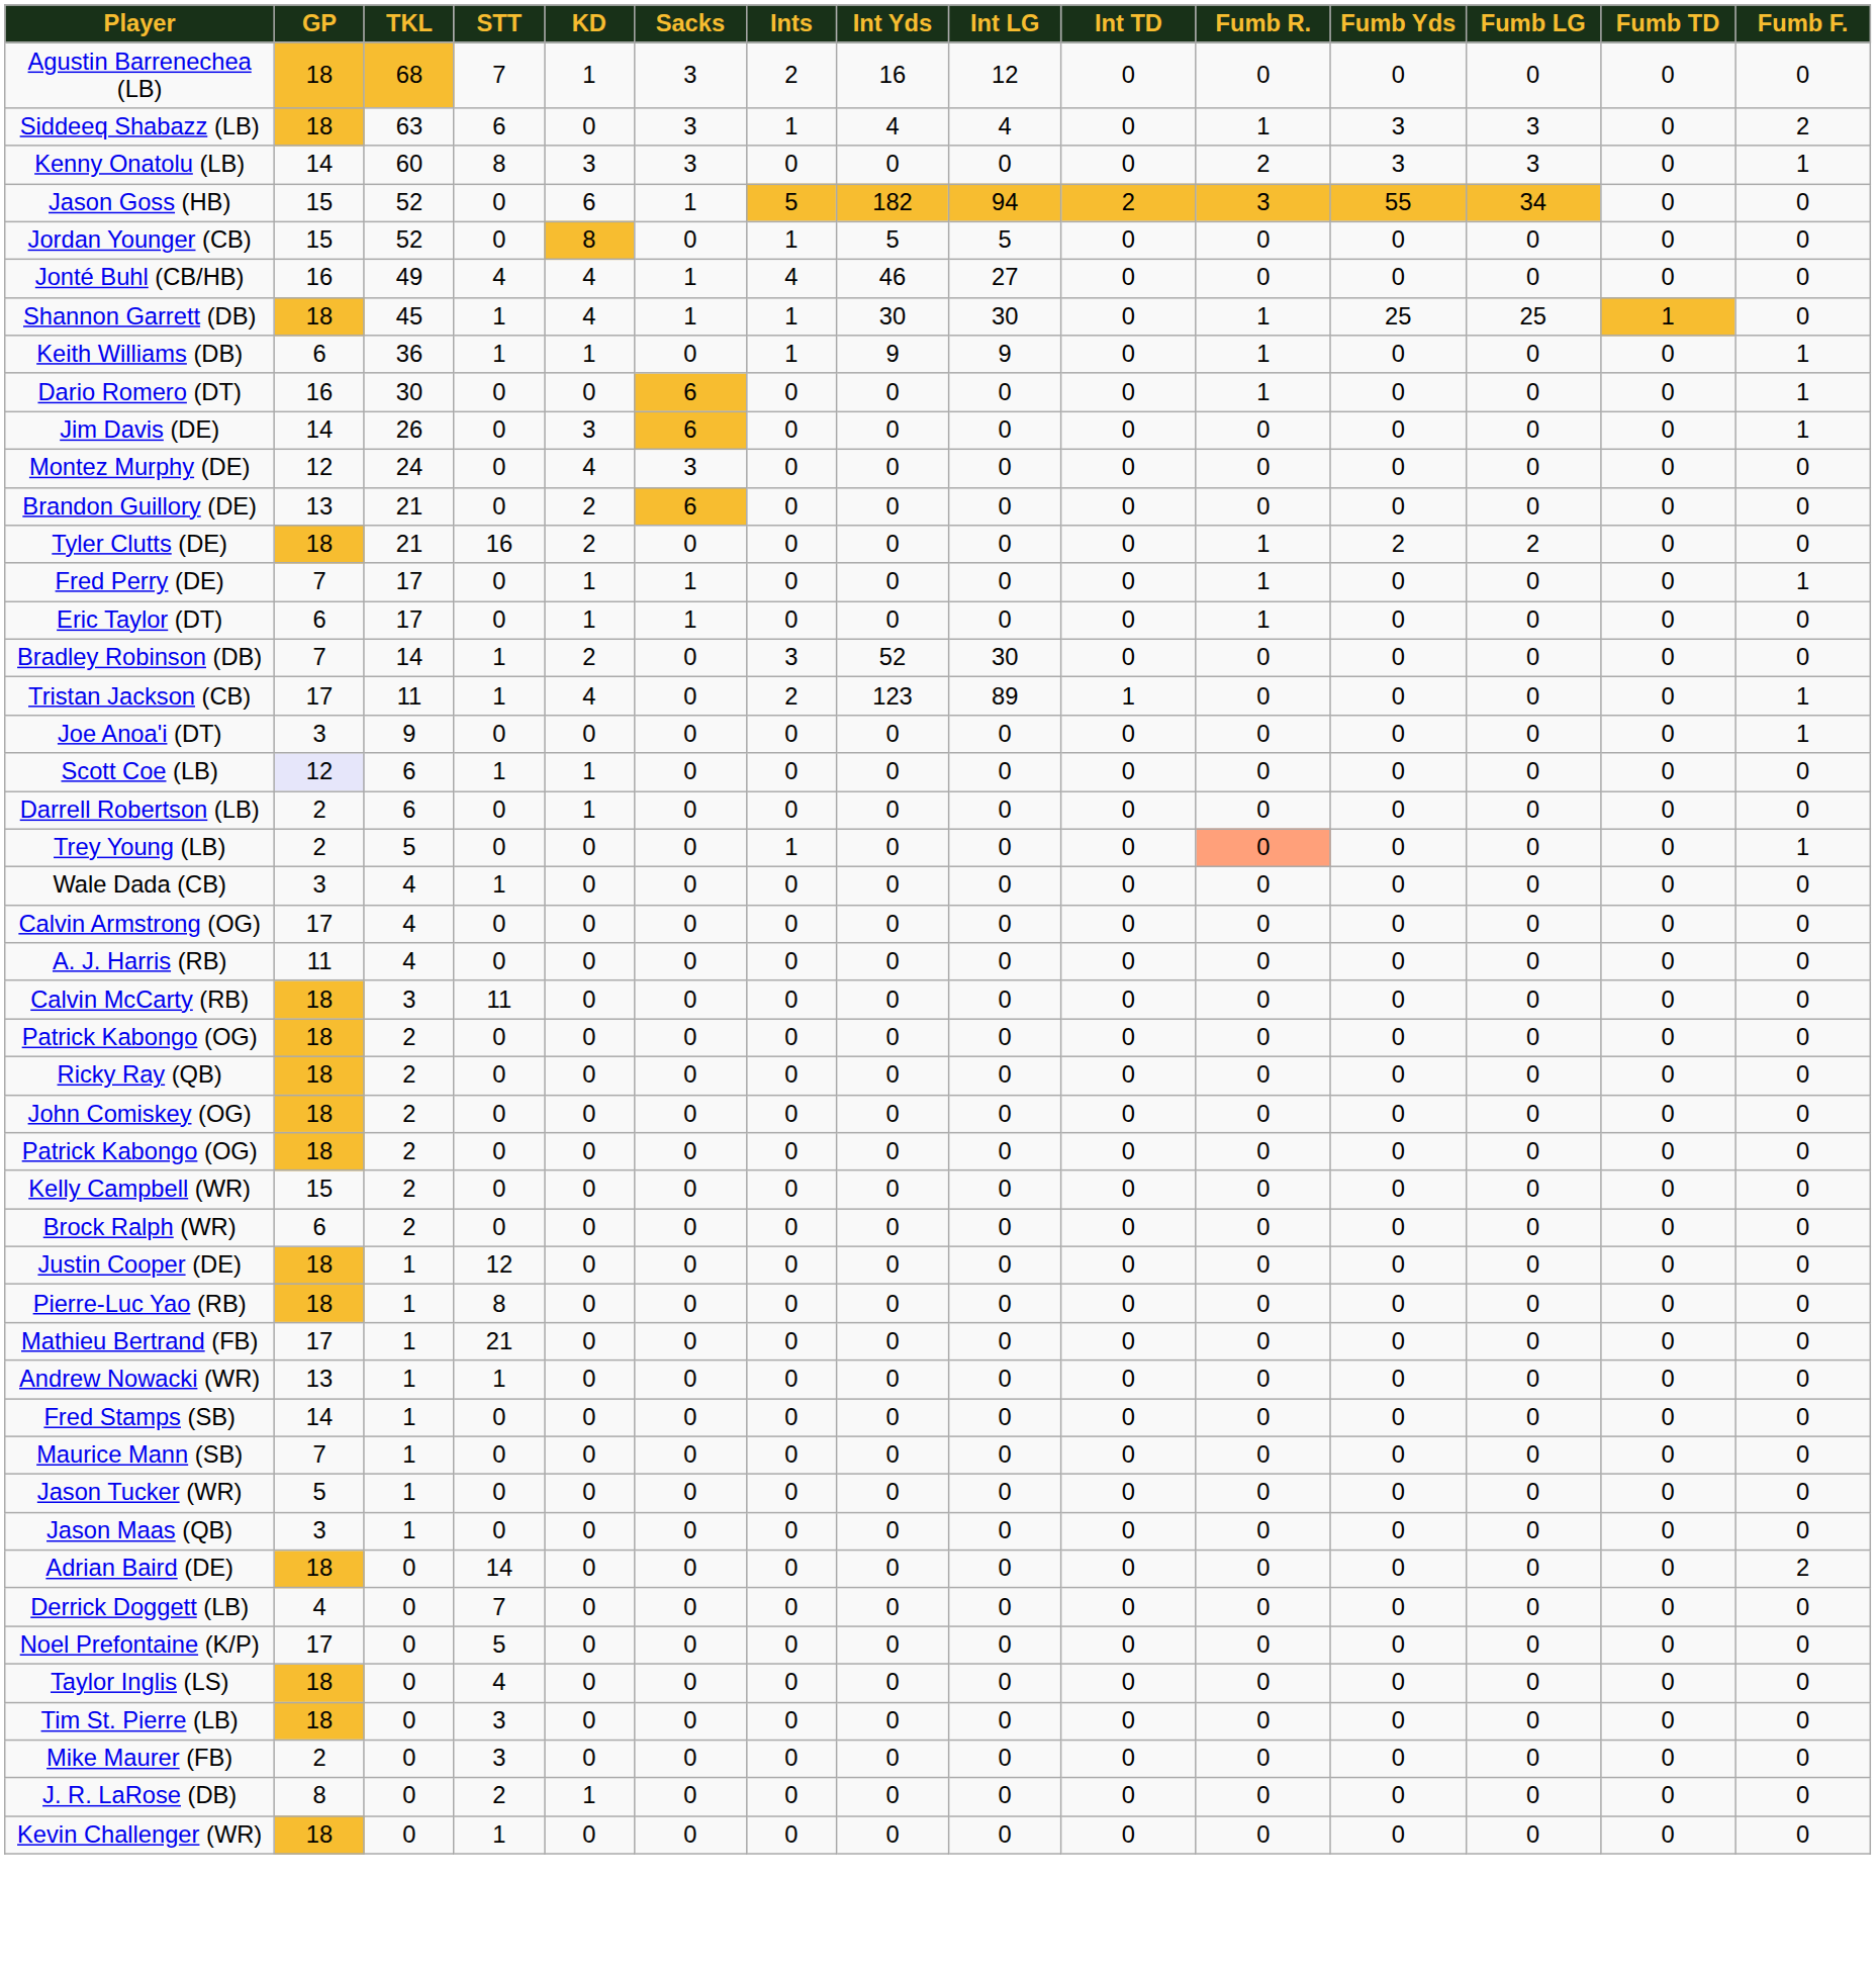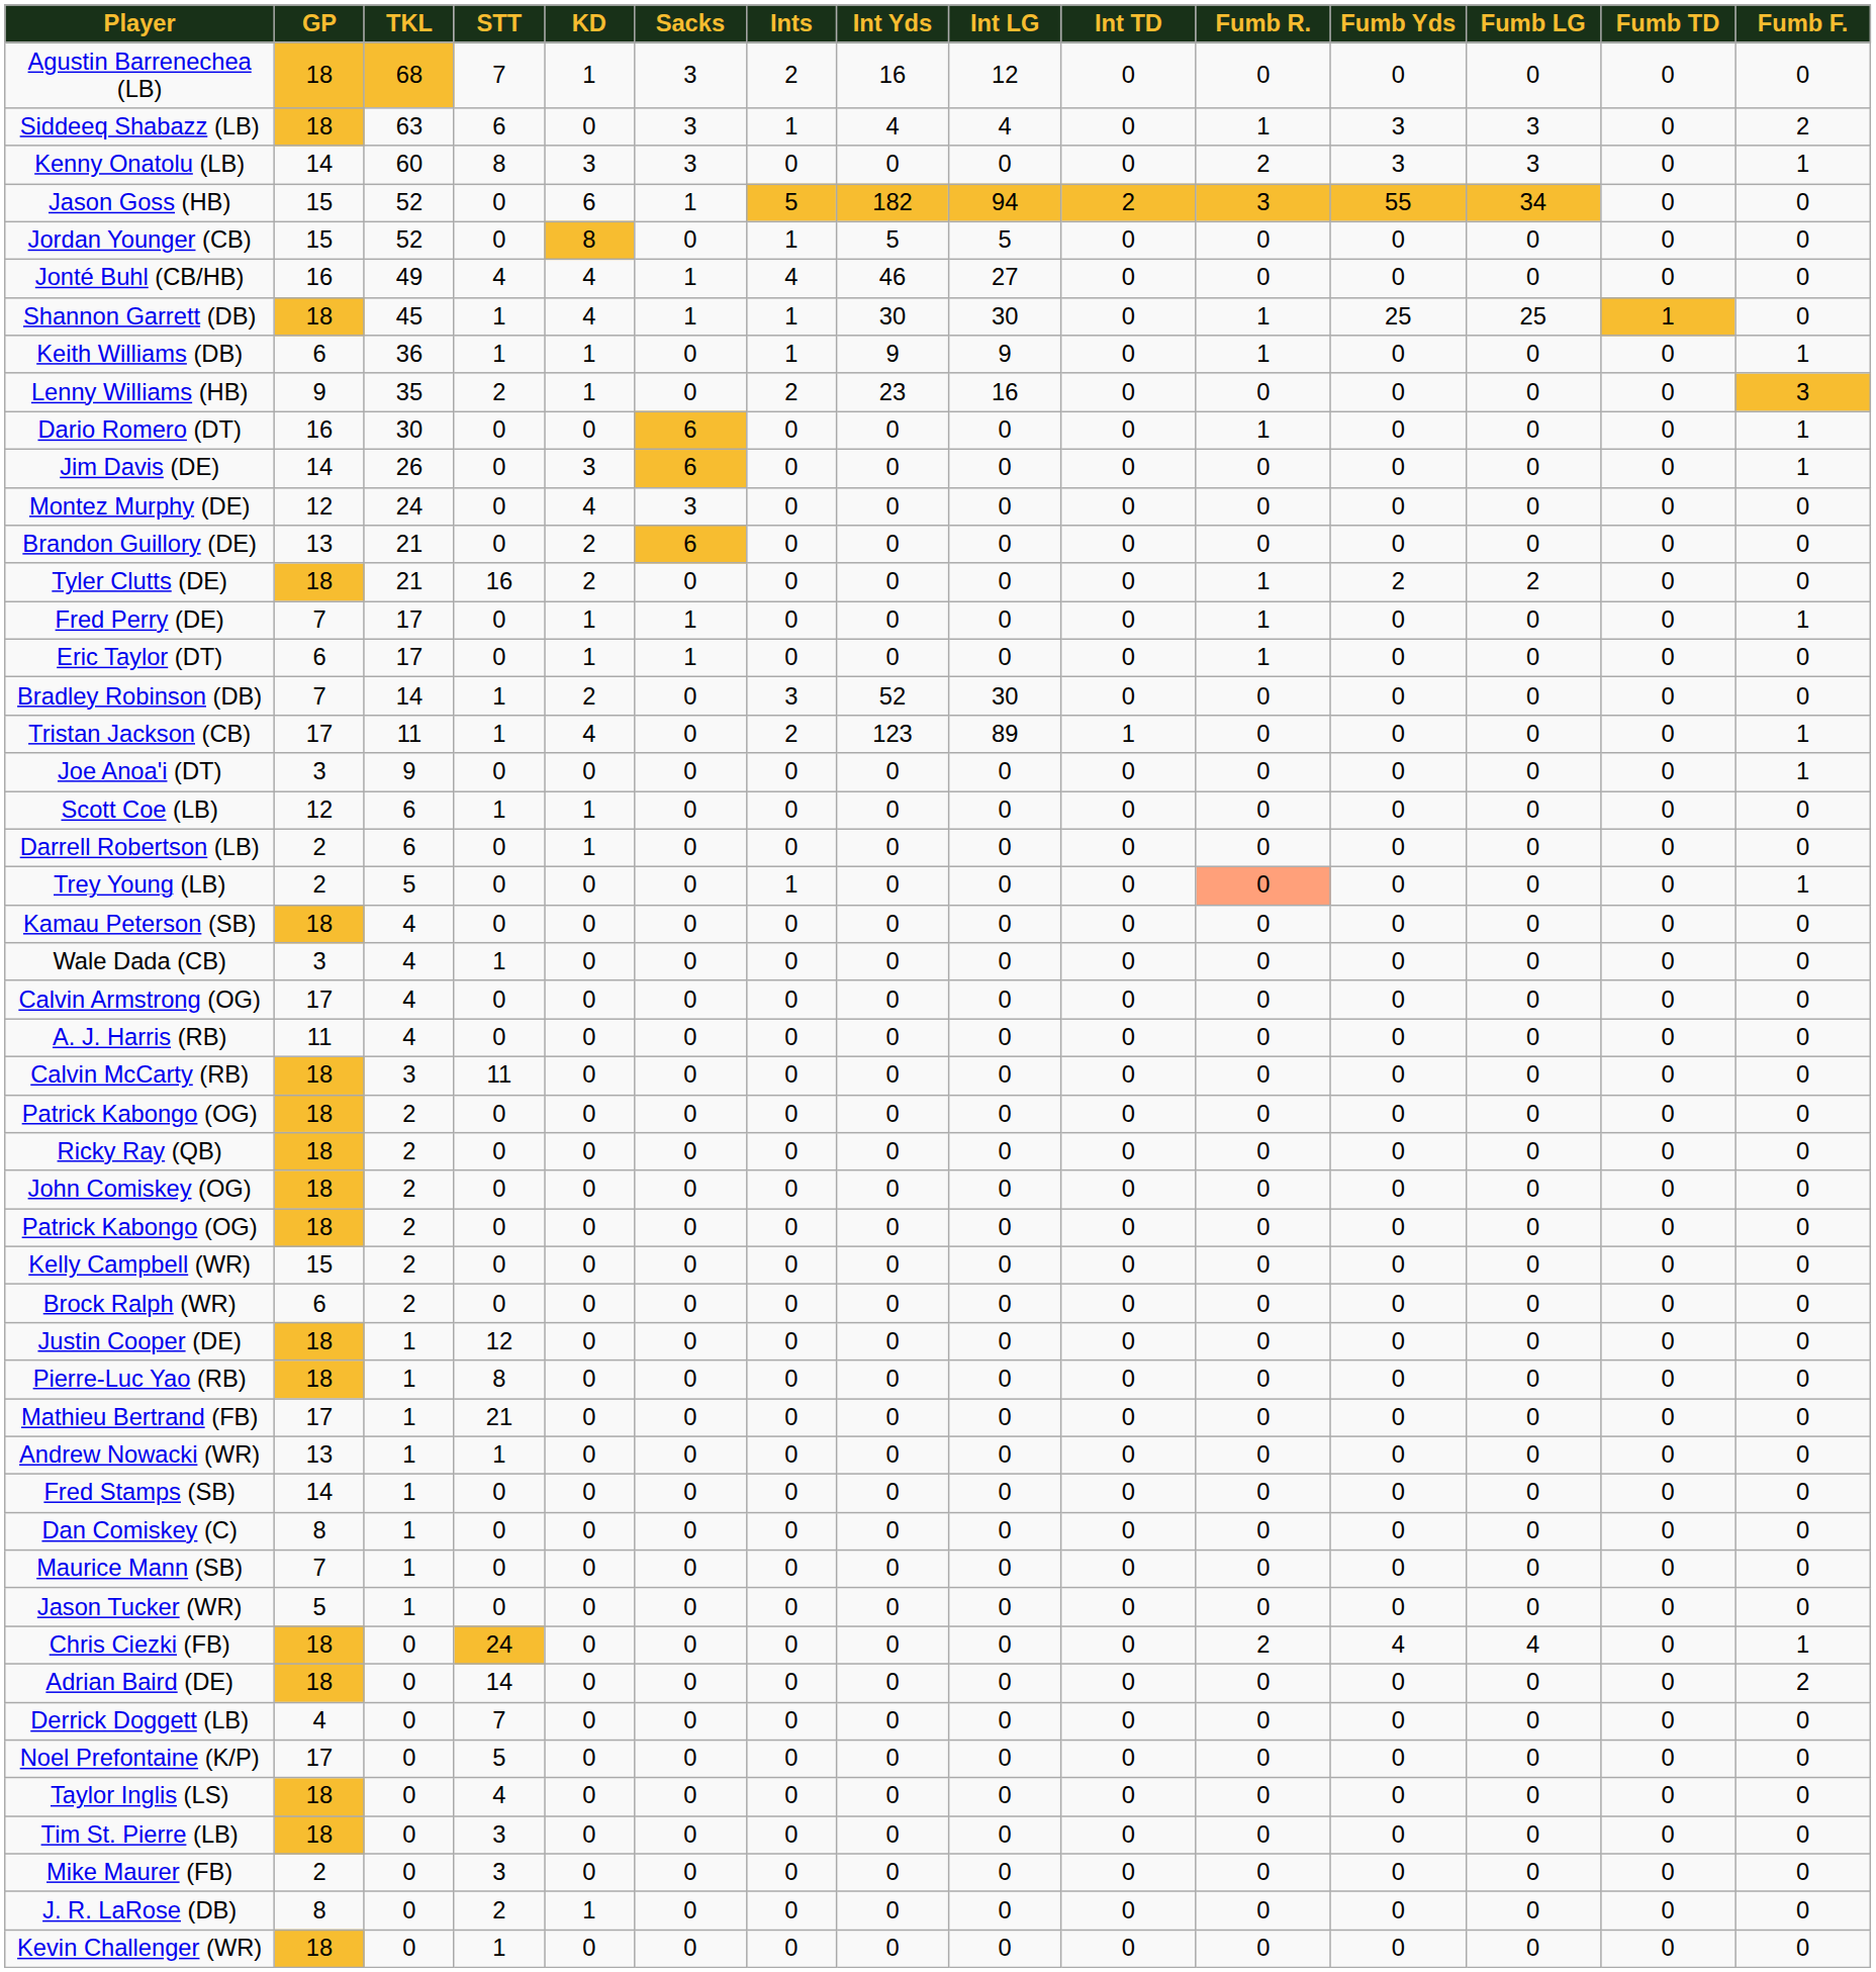+ row: Lenny Williams (HB) | 9 | 35 | 2 | 1 | 0 | 2 | 23 | 16 | 0 | 0 | 0 | 0 | 0 | 3
Scott Coe (LB) | GP: lavender background -> no background
+ row: Kamau Peterson (SB) | 18 | 4 | 0 | 0 | 0 | 0 | 0 | 0 | 0 | 0 | 0 | 0 | 0 | 0
+ row: Dan Comiskey (C) | 8 | 1 | 0 | 0 | 0 | 0 | 0 | 0 | 0 | 0 | 0 | 0 | 0 | 0
- row: Jason Maas (QB) | 3 | 1 | 0 | 0 | 0 | 0 | 0 | 0 | 0 | 0 | 0 | 0 | 0 | 0
+ row: Chris Ciezki (FB) | 18 | 0 | 24 | 0 | 0 | 0 | 0 | 0 | 0 | 2 | 4 | 4 | 0 | 1
